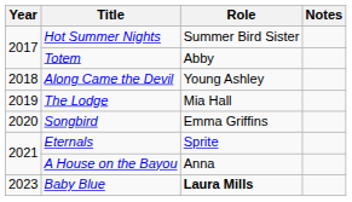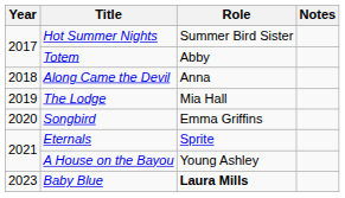Along Came the Devil | Role: Young Ashley -> Anna
A House on the Bayou | Role: Anna -> Young Ashley
